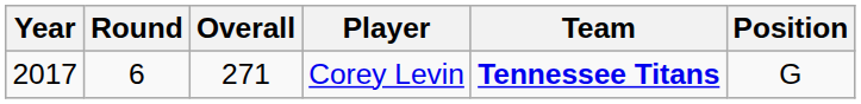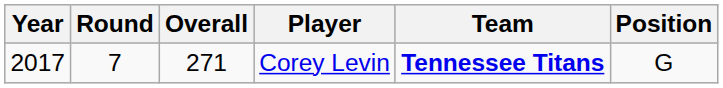Corey Levin | Round: 6 -> 7
